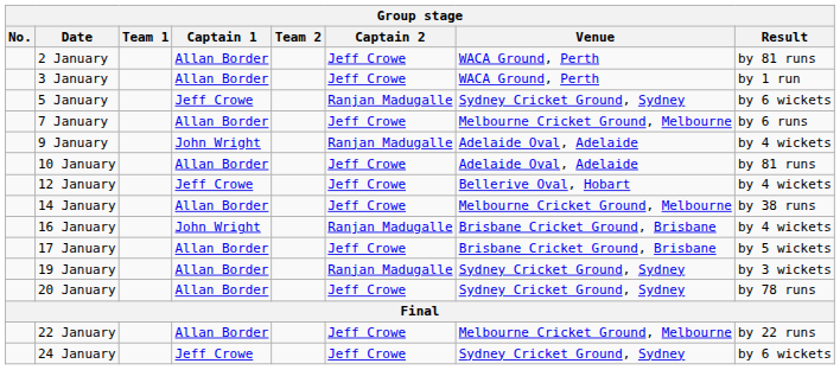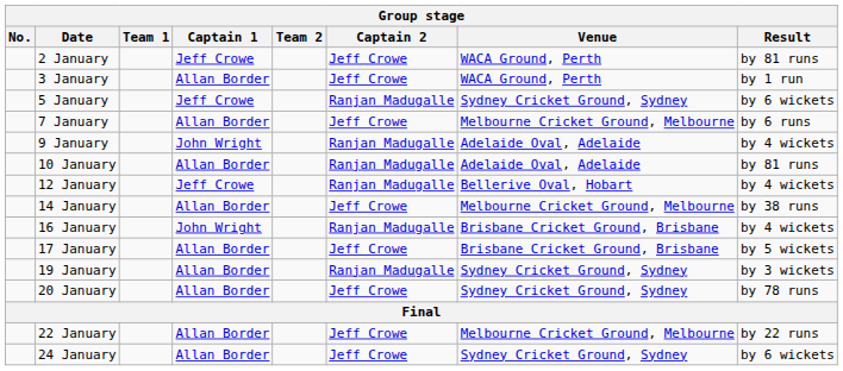2 January | Captain 1: Allan Border -> Jeff Crowe
10 January | Captain 2: Jeff Crowe -> Ranjan Madugalle
12 January | Captain 2: Jeff Crowe -> Ranjan Madugalle
24 January | Captain 1: Jeff Crowe -> Allan Border
